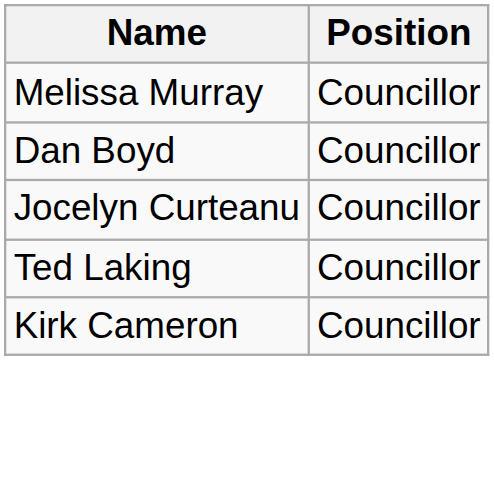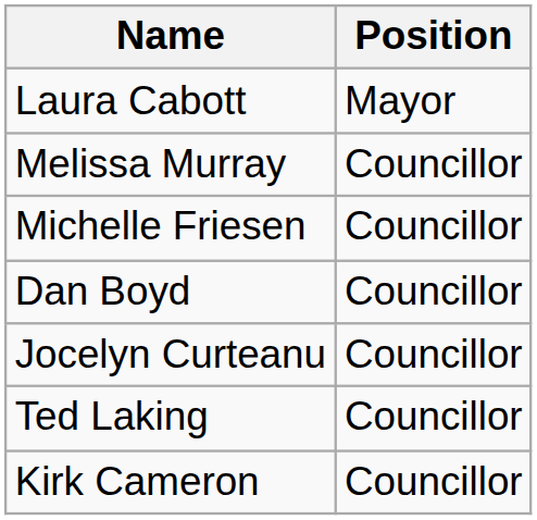+ row: Laura Cabott | Mayor
+ row: Michelle Friesen | Councillor
